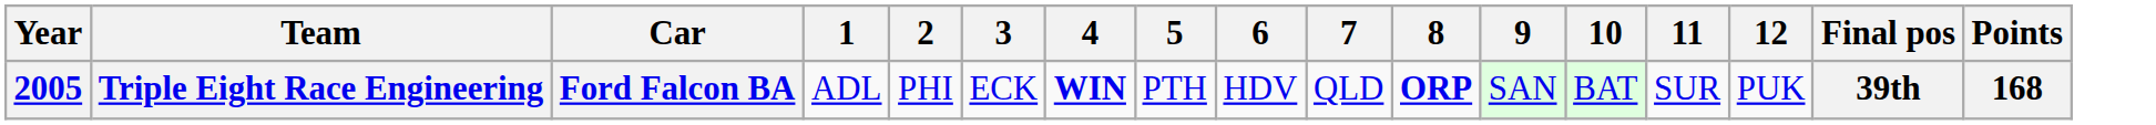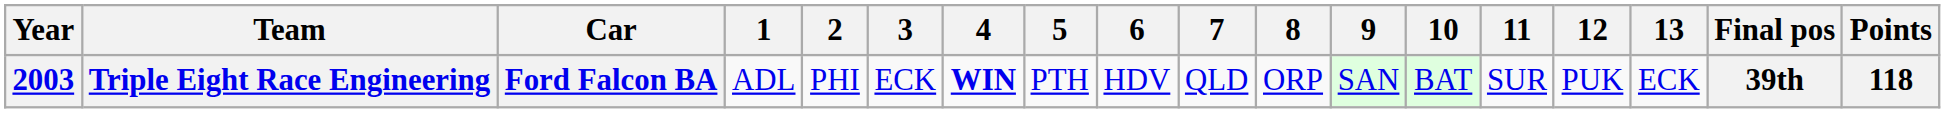+ column: 13 | ECK
Triple Eight Race Engineering | Year: 2005 -> 2003
Triple Eight Race Engineering | 8: bold -> normal
Triple Eight Race Engineering | Points: 168 -> 118
